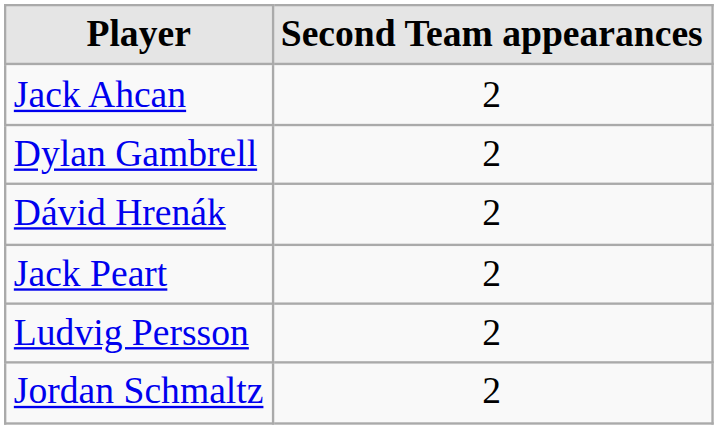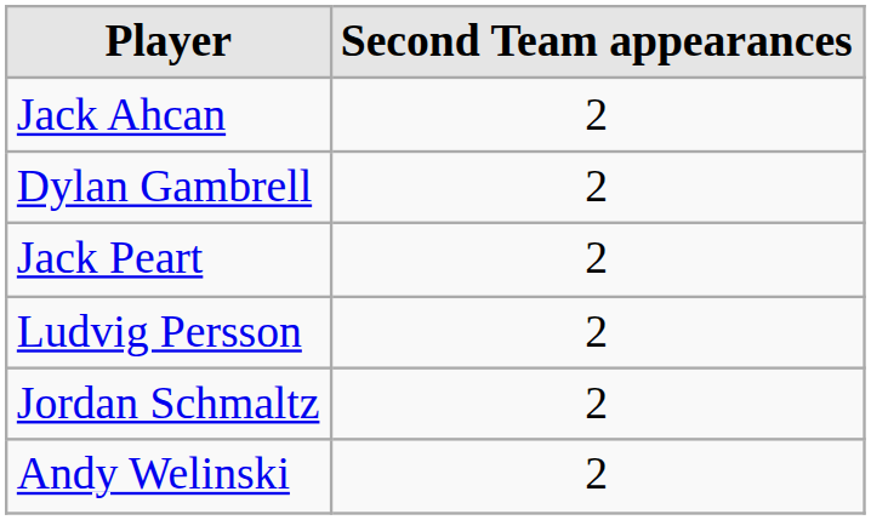- row: Dávid Hrenák | 2
+ row: Andy Welinski | 2
